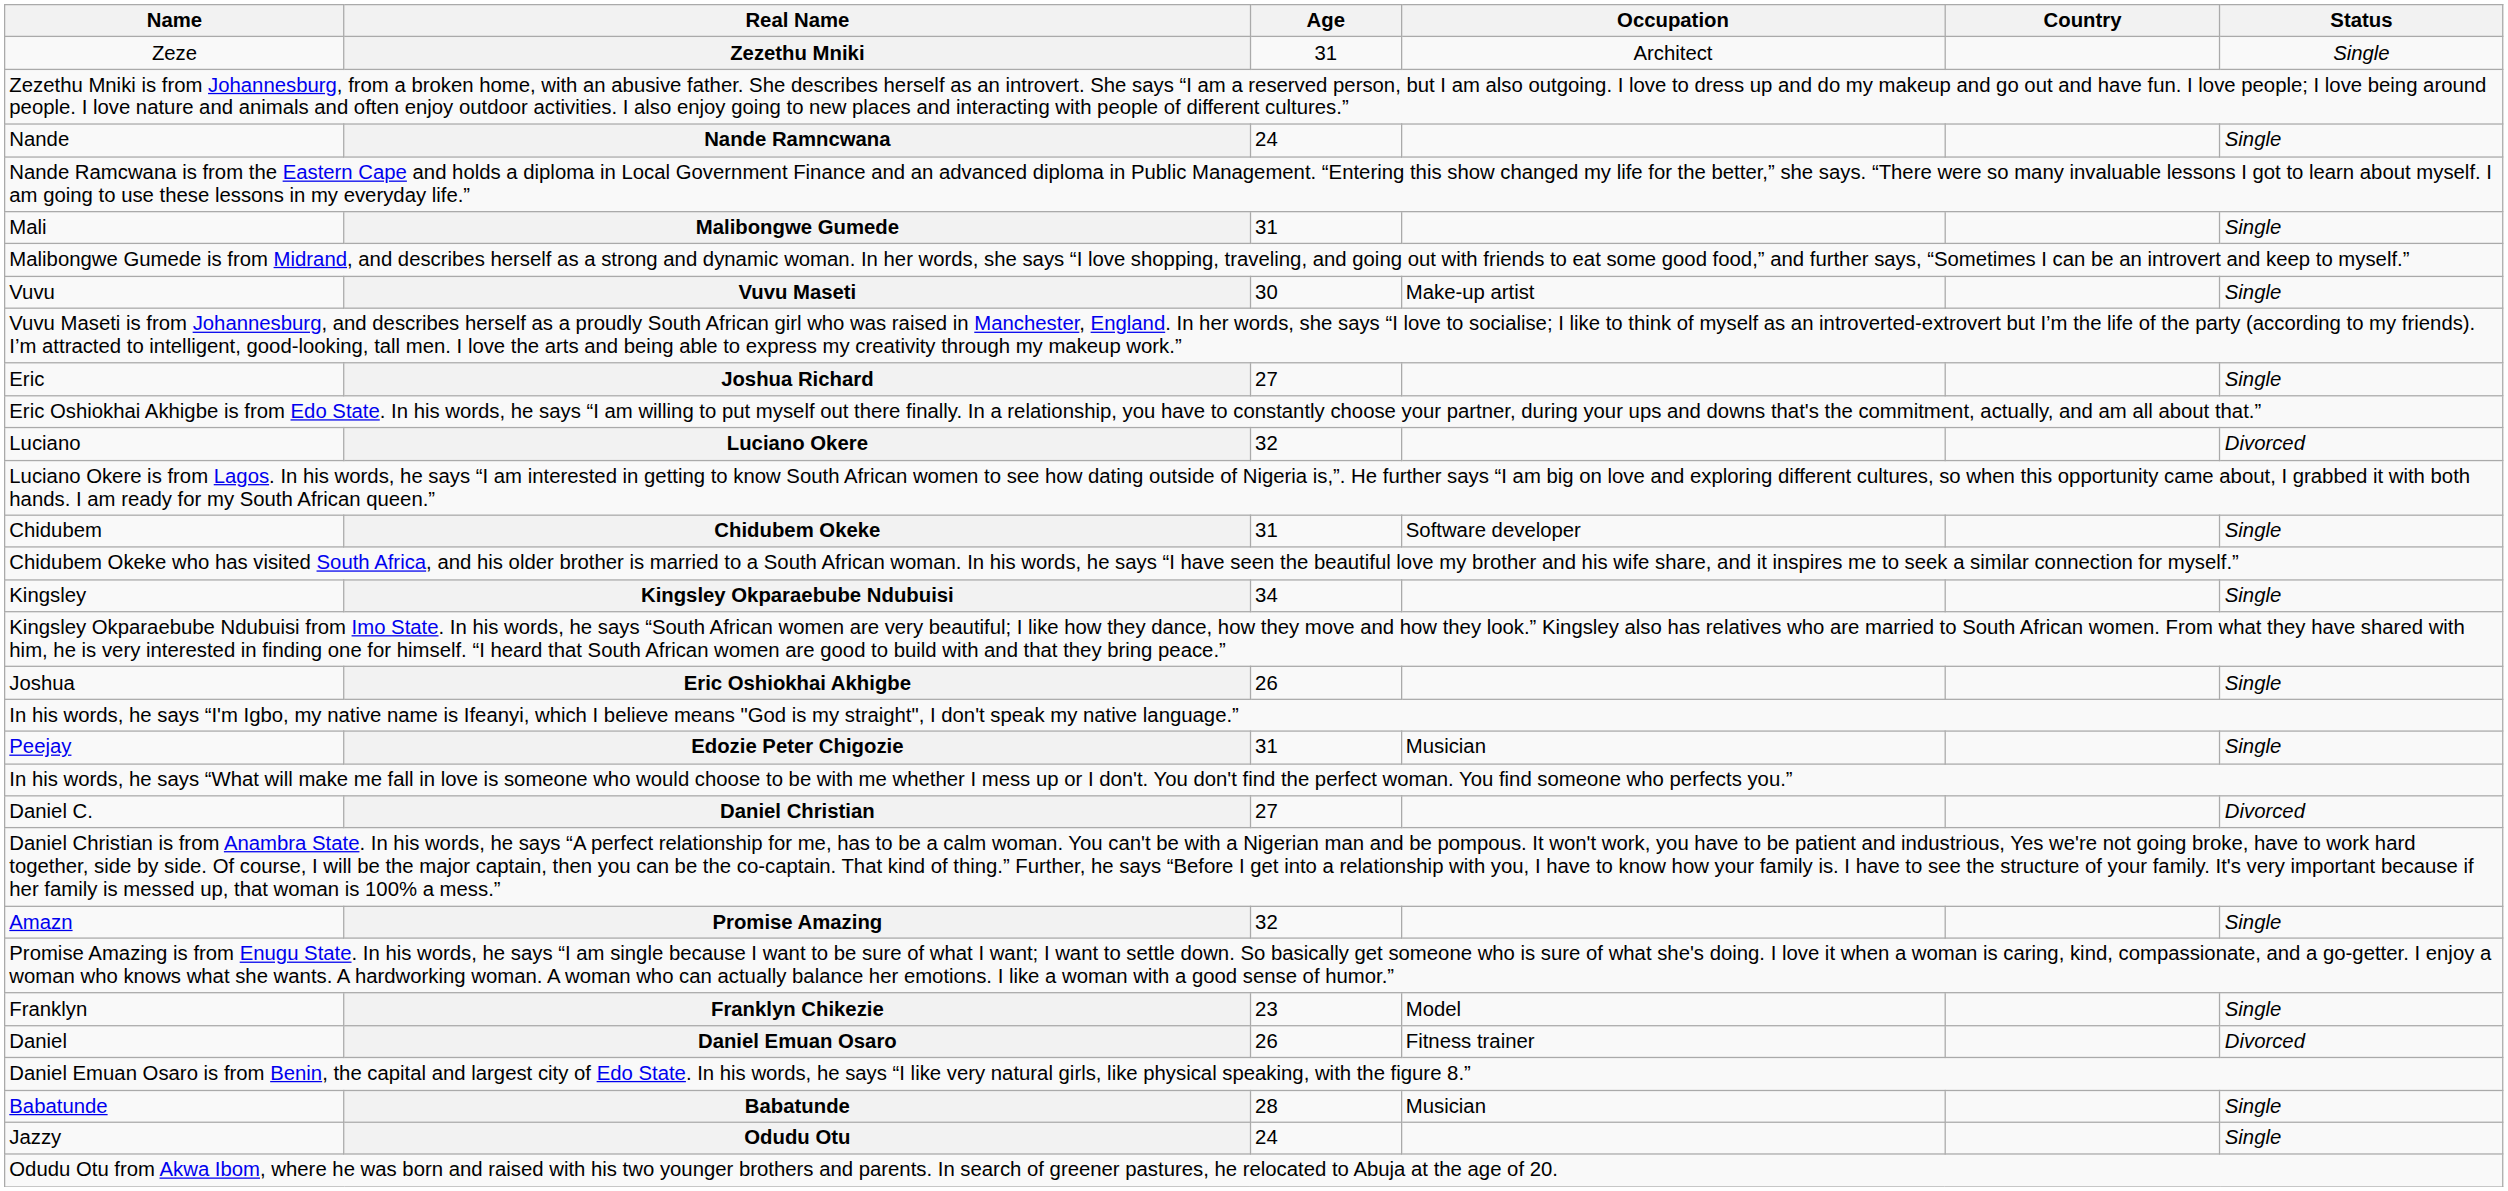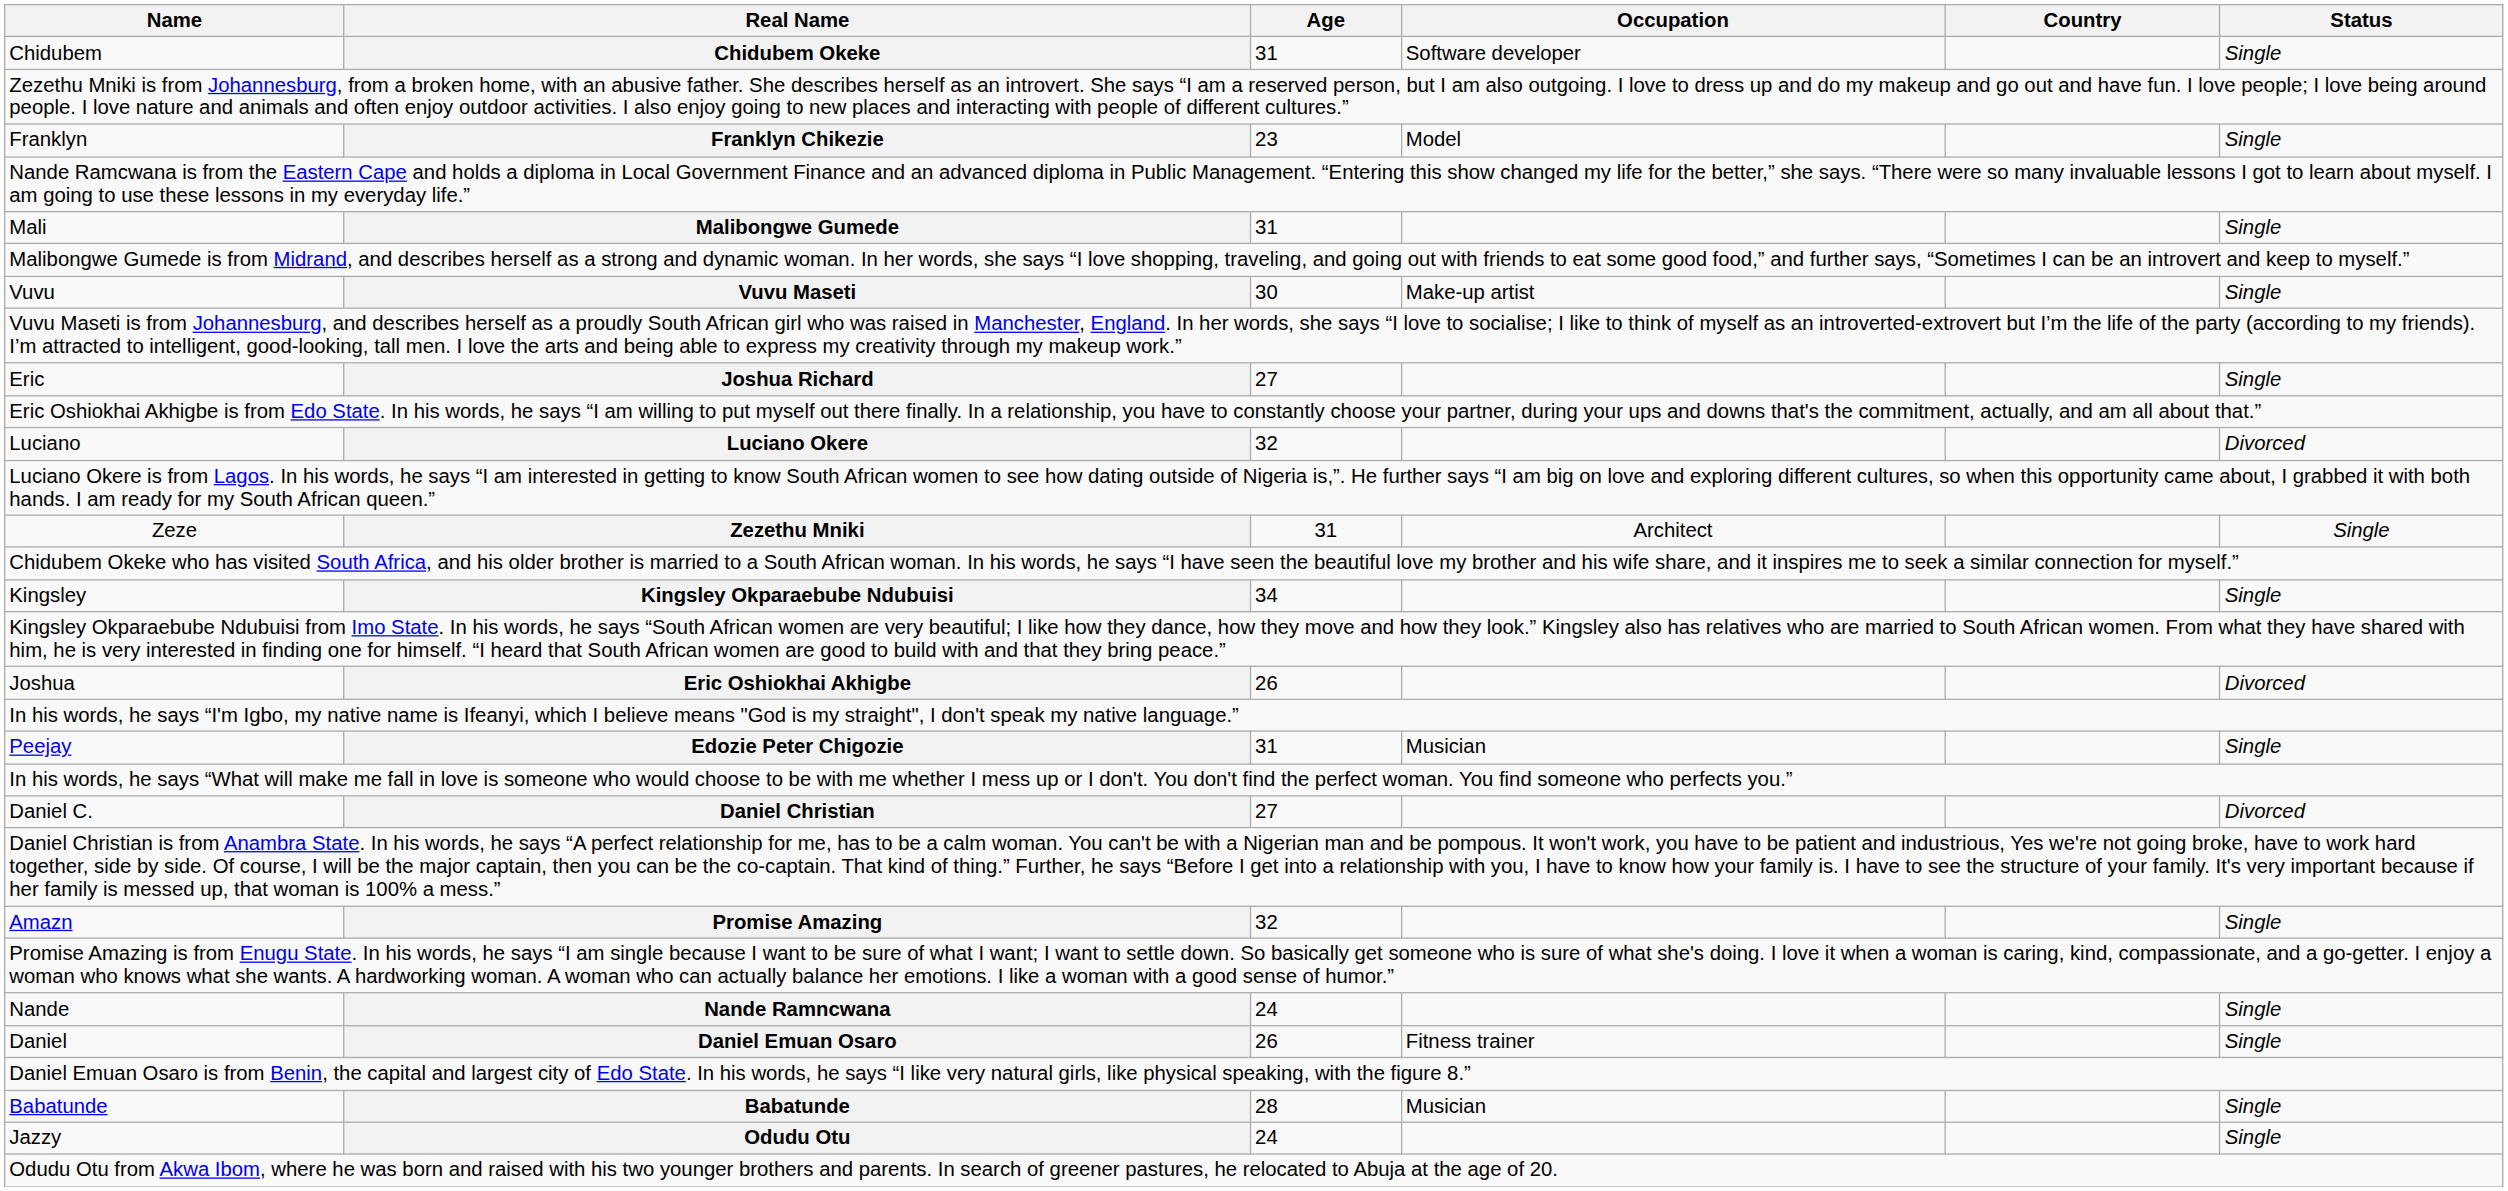rows swapped: Zeze <-> Chidubem
rows swapped: Nande <-> Franklyn
Joshua | Status: Single -> Divorced
Daniel | Status: Divorced -> Single
